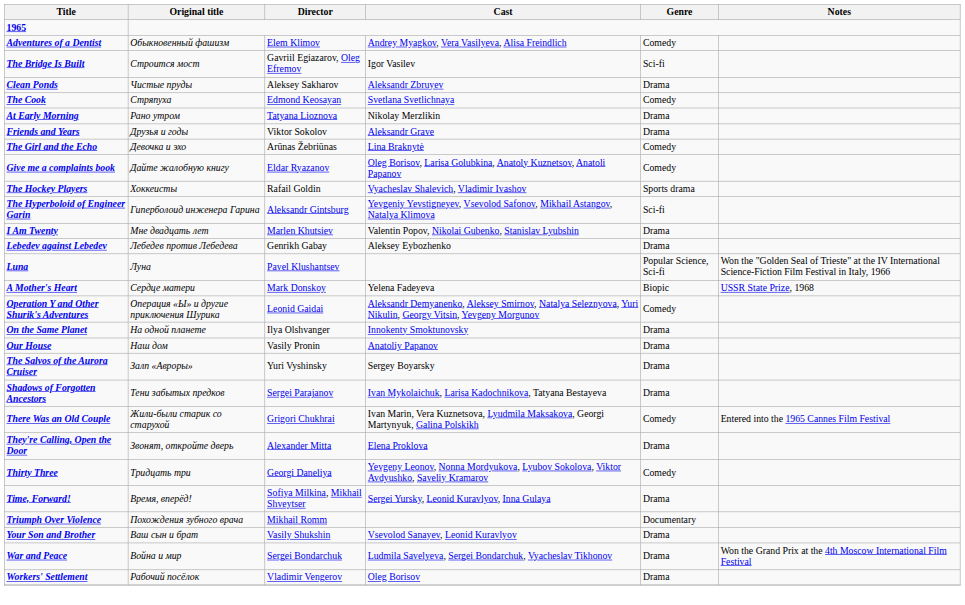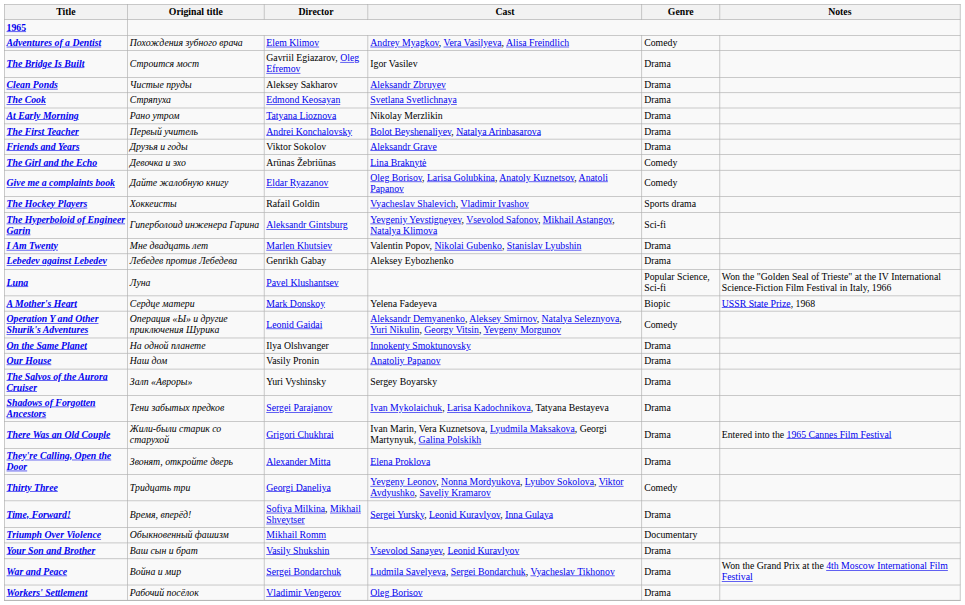Adventures of a Dentist | Original title: Обыкновенный фашизм -> Похождения зубного врача
The Bridge Is Built | Genre: Sci-fi -> Drama
The Cook | Genre: Comedy -> Drama
+ row: The First Teacher | Первый учитель | Andrei Konchalovsky | Bolot Beyshenaliyev, Natalya Arinbasarova | Drama
There Was an Old Couple | Genre: Comedy -> Drama
Triumph Over Violence | Original title: Похождения зубного врача -> Обыкновенный фашизм
